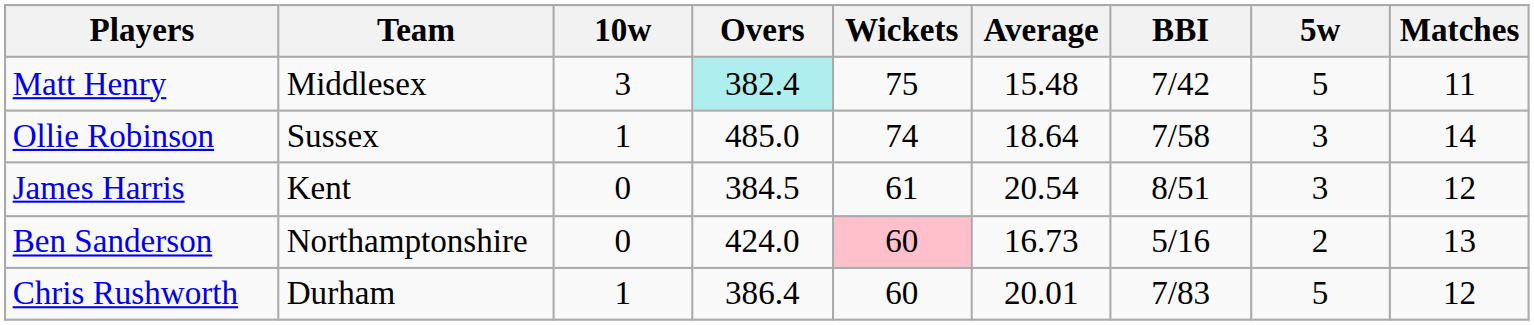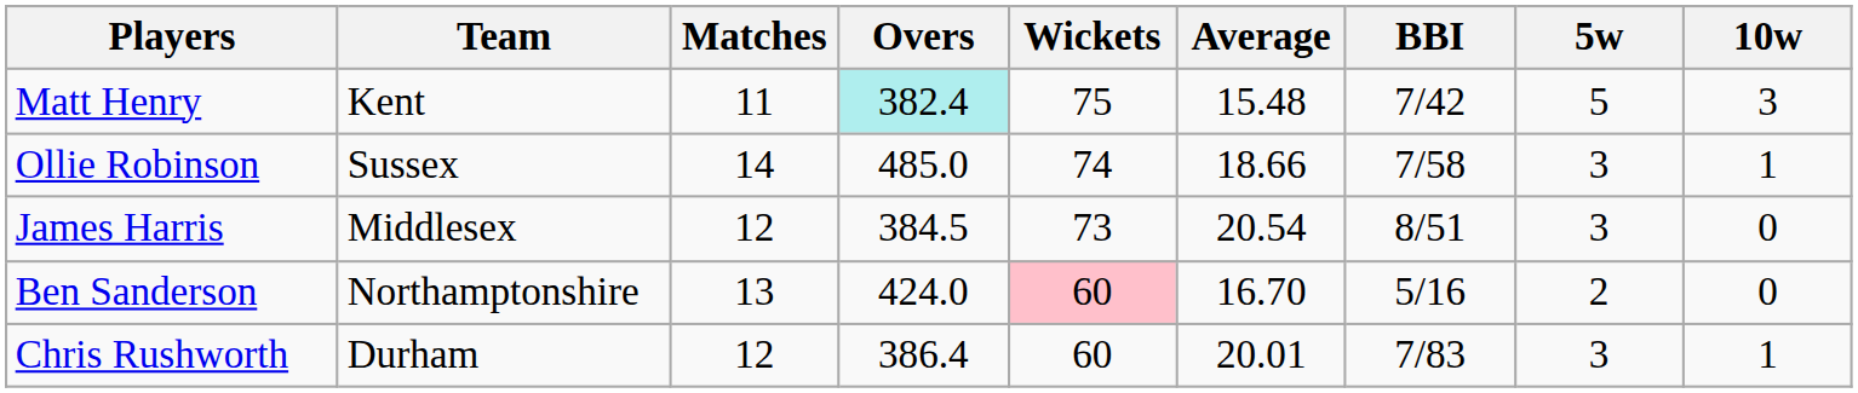columns swapped: Matches <-> 10w
Matt Henry | Team: Middlesex -> Kent
Ollie Robinson | Average: 18.64 -> 18.66
James Harris | Team: Kent -> Middlesex
James Harris | Wickets: 61 -> 73
Ben Sanderson | Average: 16.73 -> 16.70
Chris Rushworth | 5w: 5 -> 3
